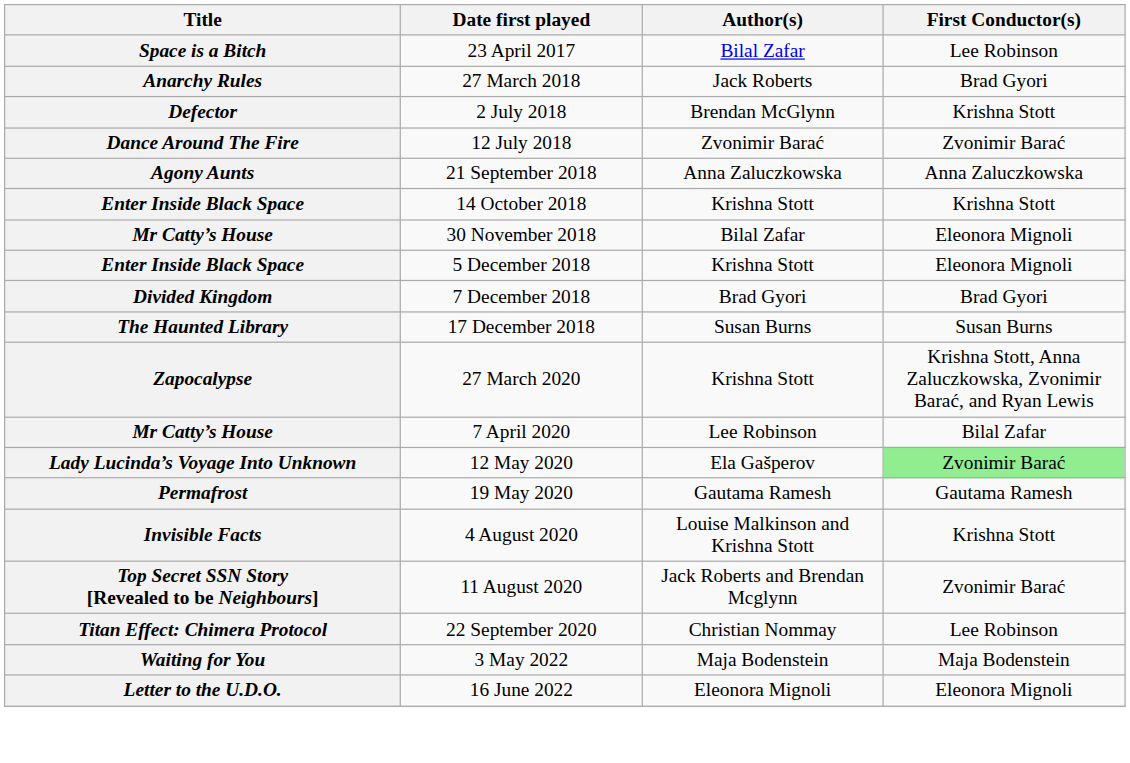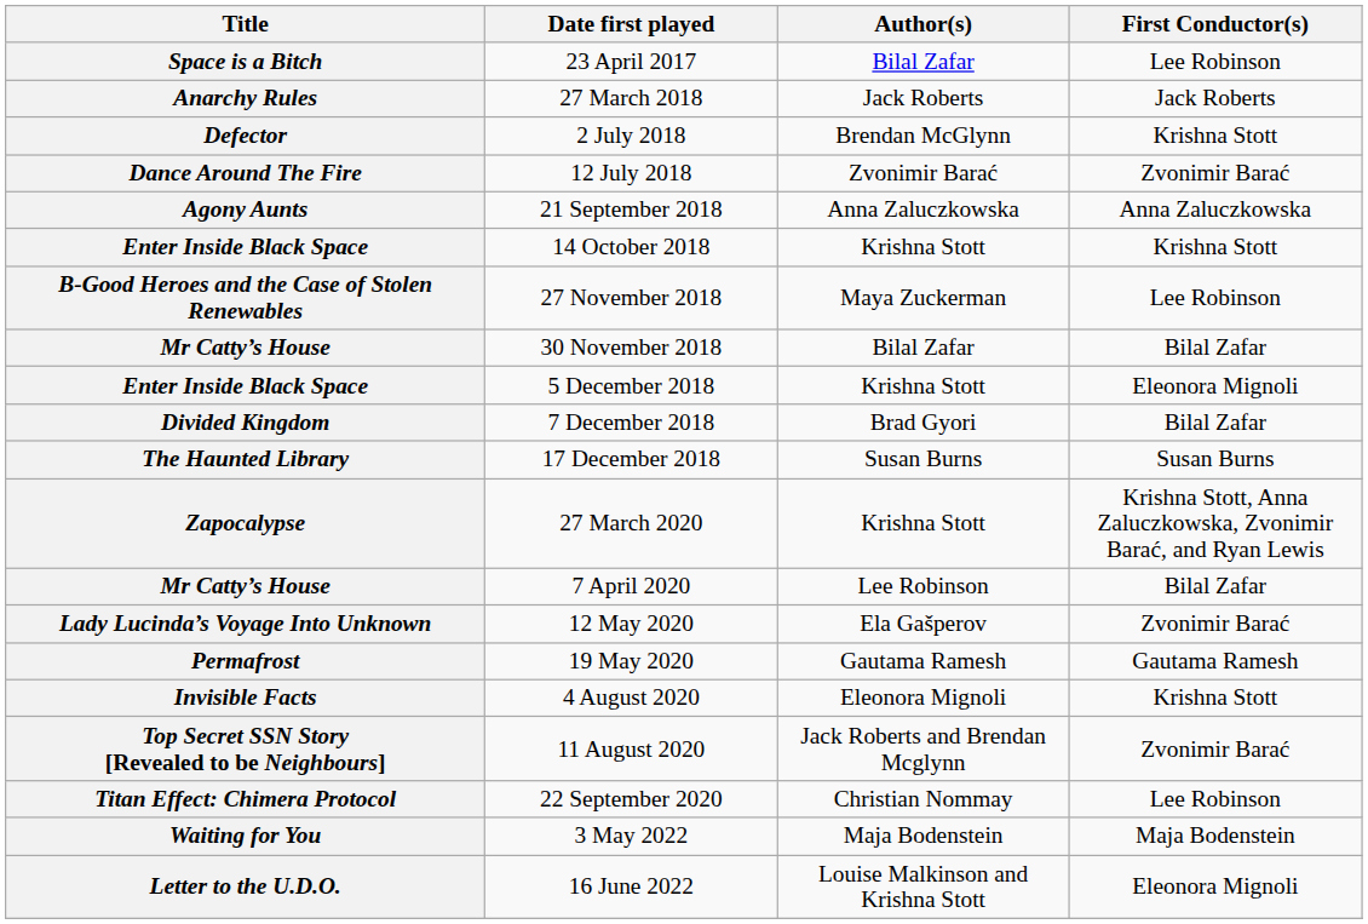Anarchy Rules | First Conductor(s): Brad Gyori -> Jack Roberts
+ row: B-Good Heroes and the Case of Stolen Renewables | 27 November 2018 | Maya Zuckerman | Lee Robinson
Mr Catty’s House / 30 November 2018 | First Conductor(s): Eleonora Mignoli -> Bilal Zafar
Divided Kingdom | First Conductor(s): Brad Gyori -> Bilal Zafar
Lady Lucinda’s Voyage Into Unknown | First Conductor(s): lightgreen background -> no background
Invisible Facts | Author(s): Louise Malkinson and Krishna Stott -> Eleonora Mignoli
Letter to the U.D.O. | Author(s): Eleonora Mignoli -> Louise Malkinson and Krishna Stott
